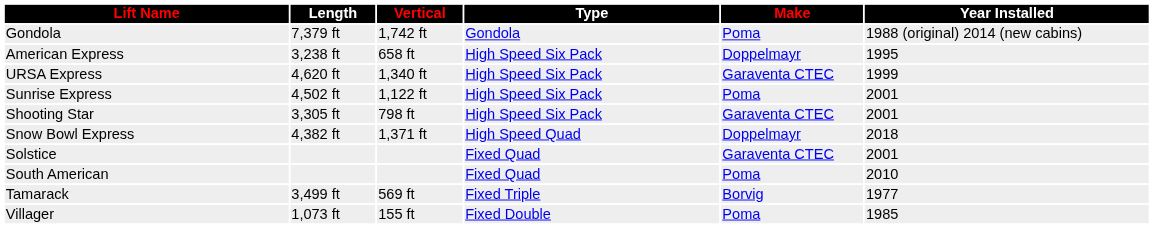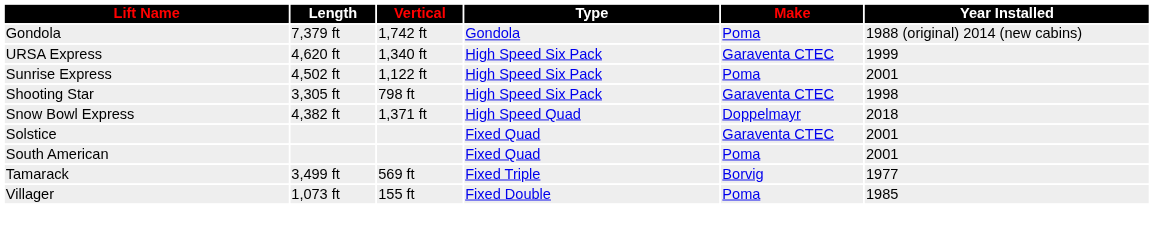- row: American Express | 3,238 ft | 658 ft | High Speed Six Pack | Doppelmayr | 1995
Shooting Star | Year Installed: 2001 -> 1998
South American | Year Installed: 2010 -> 2001
